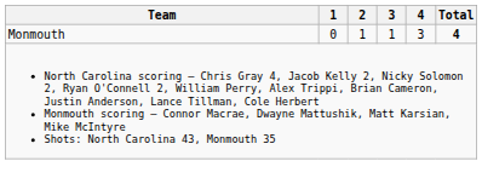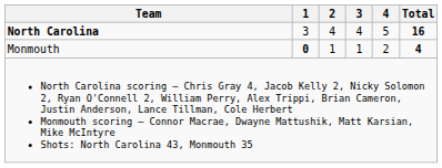+ row: North Carolina | 3 | 4 | 4 | 5 | 16
Monmouth | 1: normal -> bold
Monmouth | 4: 3 -> 2
